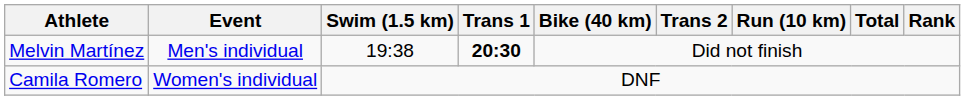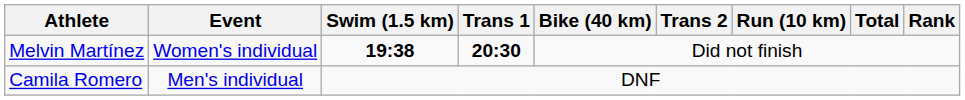Melvin Martínez | Event: Men's individual -> Women's individual
Melvin Martínez | Swim (1.5 km): normal -> bold
Camila Romero | Event: Women's individual -> Men's individual
